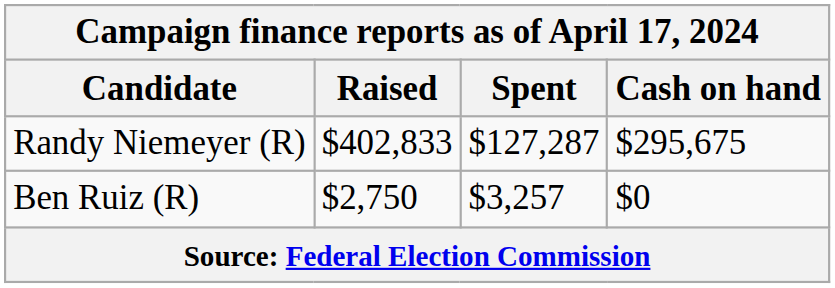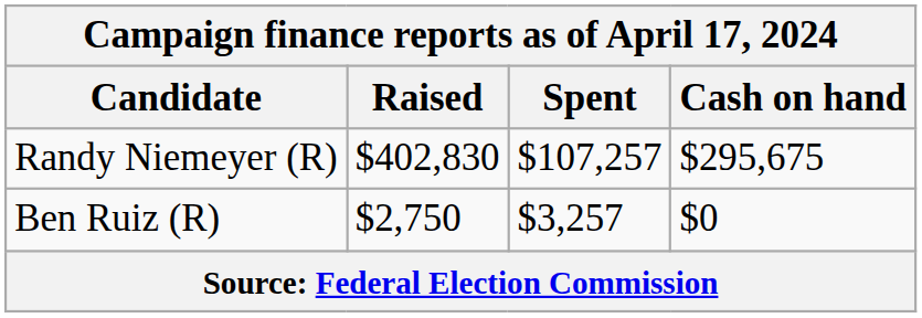Randy Niemeyer (R) | Raised: $402,833 -> $402,830
Randy Niemeyer (R) | Spent: $127,287 -> $107,257
